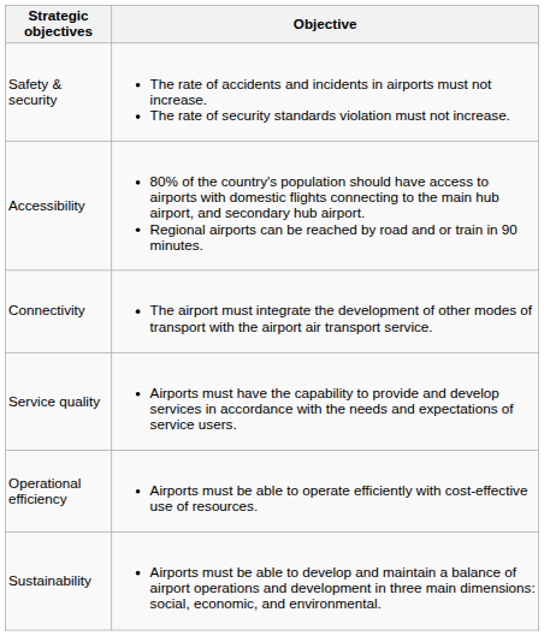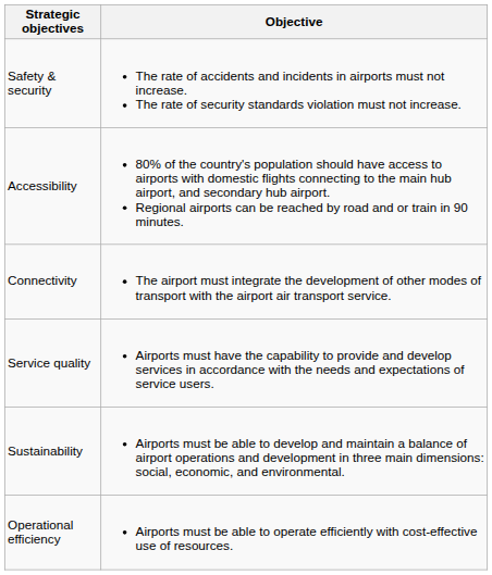rows swapped: Operational efficiency <-> Sustainability
